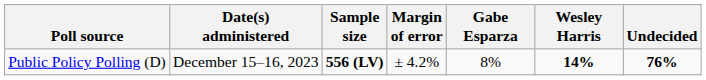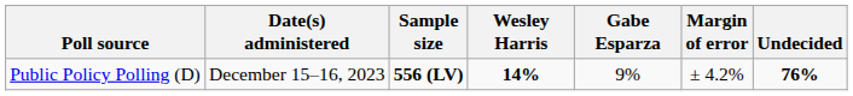columns swapped: Margin of error <-> Wesley Harris
Public Policy Polling (D) | Gabe Esparza: 8% -> 9%
